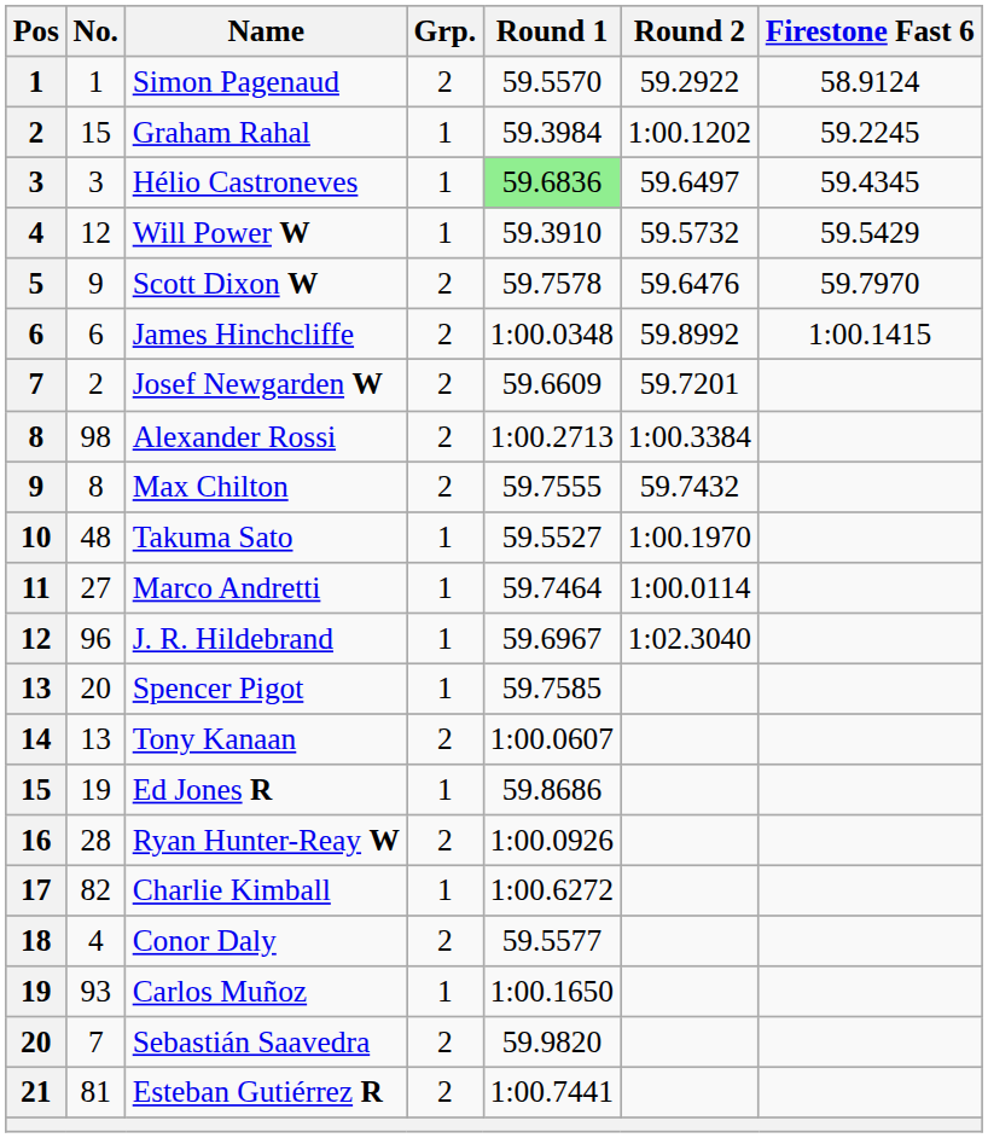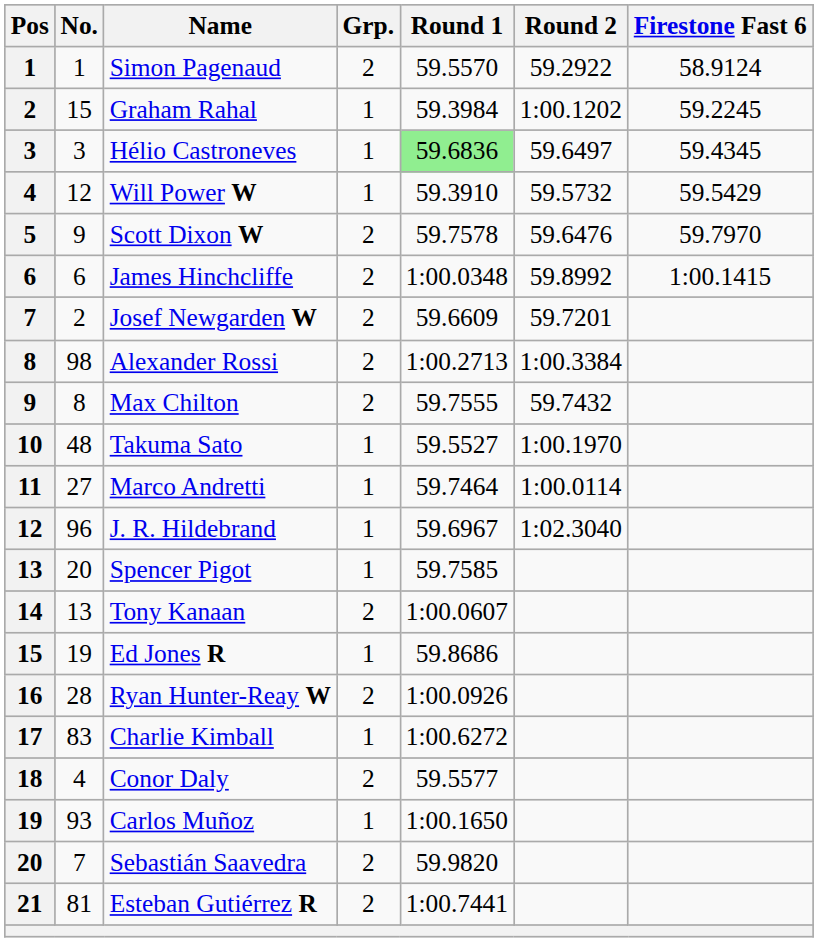Charlie Kimball | No.: 82 -> 83
